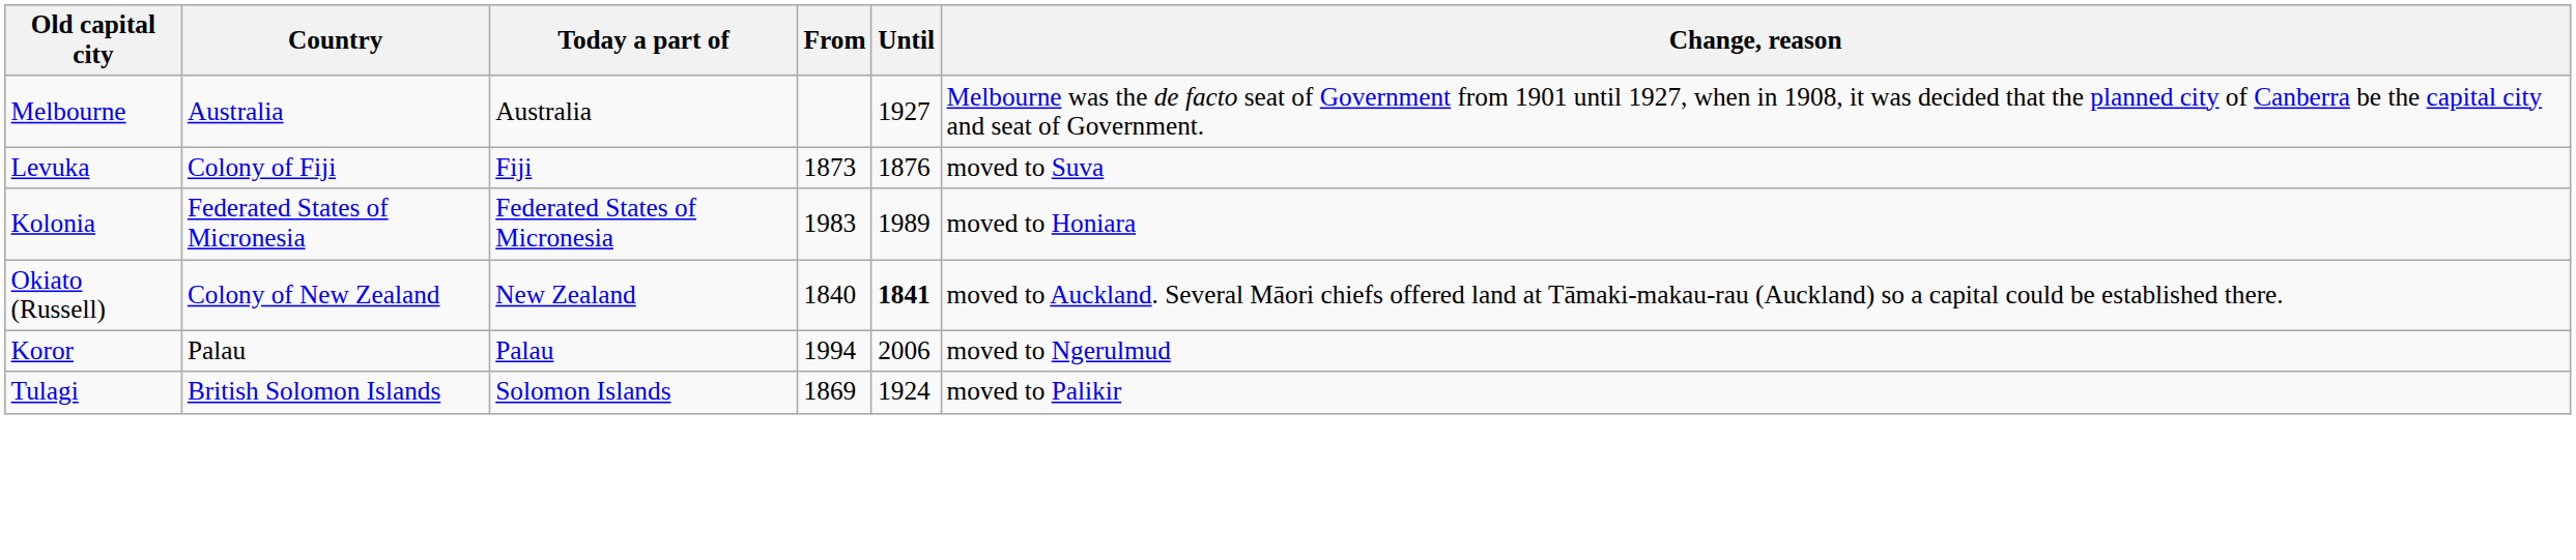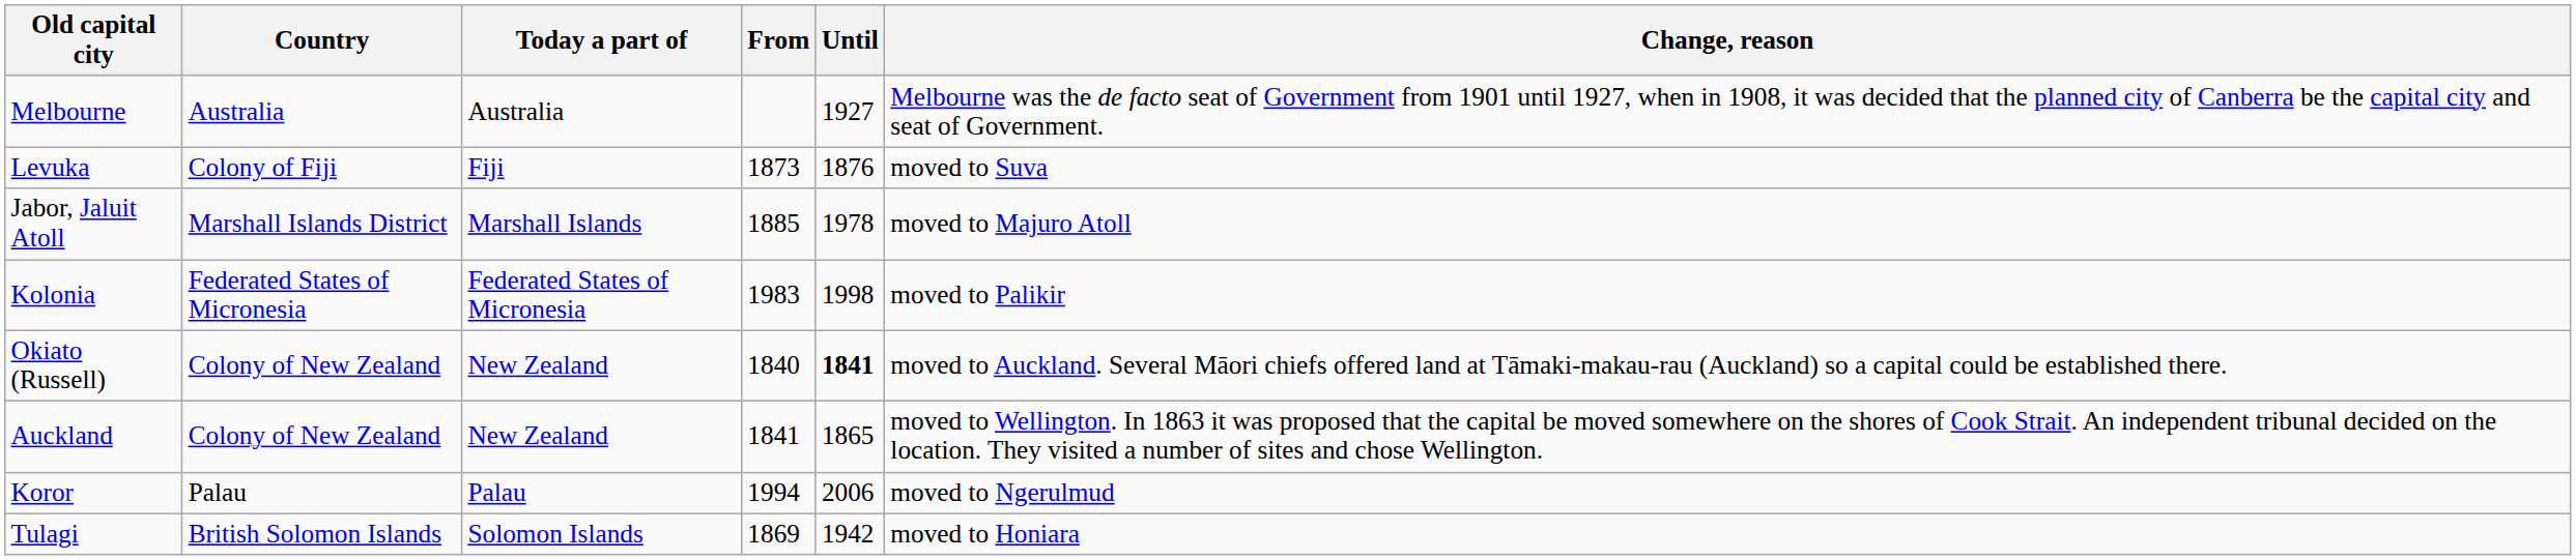+ row: Jabor, Jaluit Atoll | Marshall Islands District | Marshall Islands | 1885 | 1978 | moved to Majuro Atoll
Kolonia | Until: 1989 -> 1998
Kolonia | Change, reason: moved to Honiara -> moved to Palikir
+ row: Auckland | Colony of New Zealand | New Zealand | 1841 | 1865 | moved to Wellington. In 1863 it was proposed that the capital be moved somewhere on the shores of Cook Strait. An independent tribunal decided on the location. They visited a number of sites and chose Wellington.
Tulagi | Until: 1924 -> 1942
Tulagi | Change, reason: moved to Palikir -> moved to Honiara
